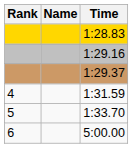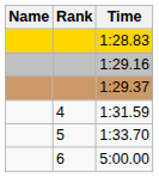columns swapped: Rank <-> Name
